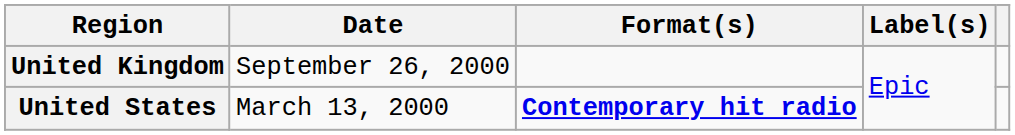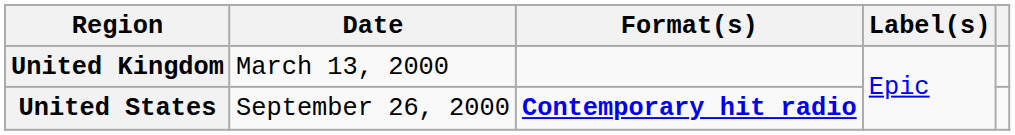United Kingdom | Date: September 26, 2000 -> March 13, 2000
United States | Date: March 13, 2000 -> September 26, 2000
